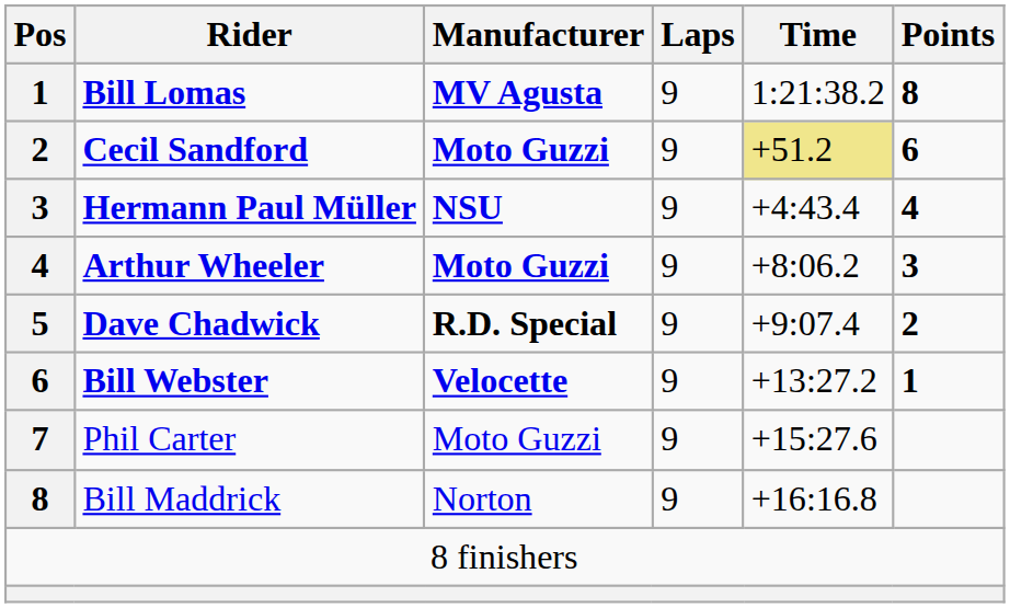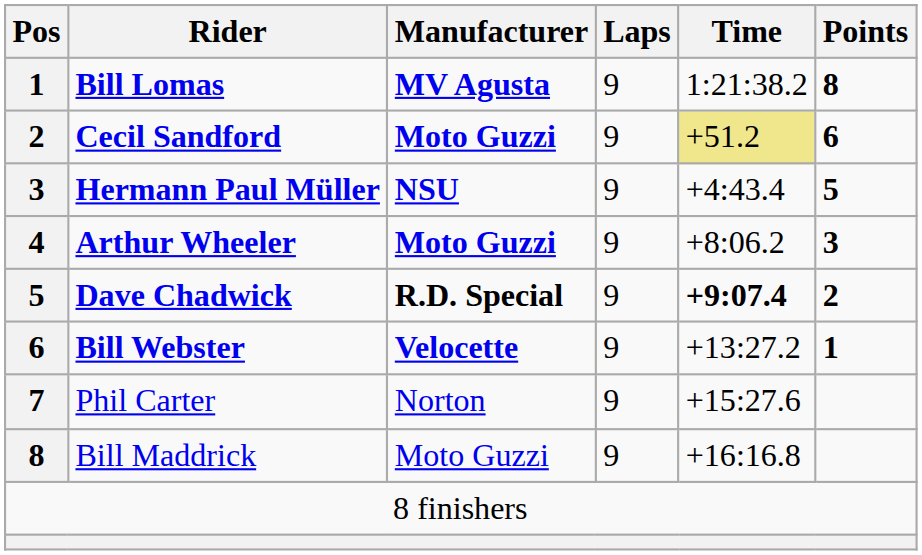Hermann Paul Müller | Points: 4 -> 5
Dave Chadwick | Time: normal -> bold
Phil Carter | Manufacturer: Moto Guzzi -> Norton
Bill Maddrick | Manufacturer: Norton -> Moto Guzzi
